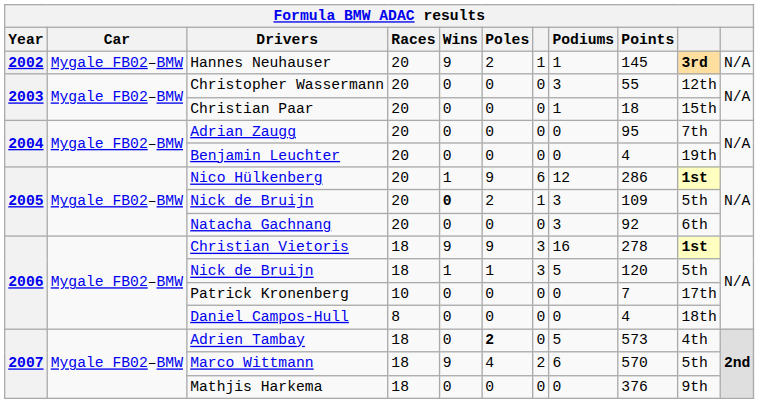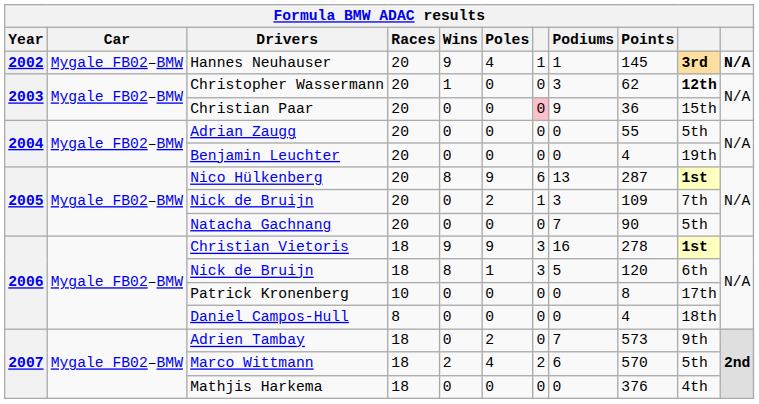Hannes Neuhauser | Poles: 2 -> 4
Hannes Neuhauser | column 11: normal -> bold
Christopher Wassermann | Wins: 0 -> 1
Christopher Wassermann | Points: 55 -> 62
Christopher Wassermann | column 10: normal -> bold
Christian Paar | column 7: no background -> pink background
Christian Paar | Podiums: 1 -> 9
Christian Paar | Points: 18 -> 36
Adrian Zaugg | Points: 95 -> 55
Adrian Zaugg | column 10: 7th -> 5th
Nico Hülkenberg | Wins: 1 -> 8
Nico Hülkenberg | Podiums: 12 -> 13
Nico Hülkenberg | Points: 286 -> 287
2005 / Nick de Bruijn | Wins: bold -> normal
2005 / Nick de Bruijn | column 10: 5th -> 7th
Natacha Gachnang | Podiums: 3 -> 7
Natacha Gachnang | Points: 92 -> 90
Natacha Gachnang | column 10: 6th -> 5th
2006 / Nick de Bruijn | Wins: 1 -> 8
2006 / Nick de Bruijn | column 10: 5th -> 6th
Patrick Kronenberg | Points: 7 -> 8
Adrien Tambay | Poles: bold -> normal
Adrien Tambay | Podiums: 5 -> 7
Adrien Tambay | column 10: 4th -> 9th
Marco Wittmann | Wins: 9 -> 2
Mathjis Harkema | column 10: 9th -> 4th
